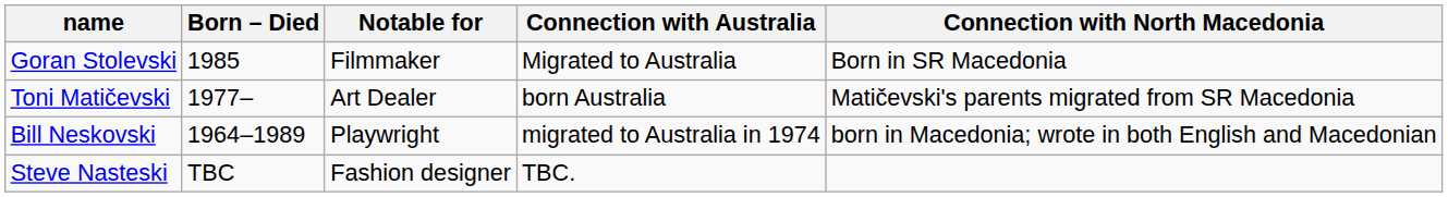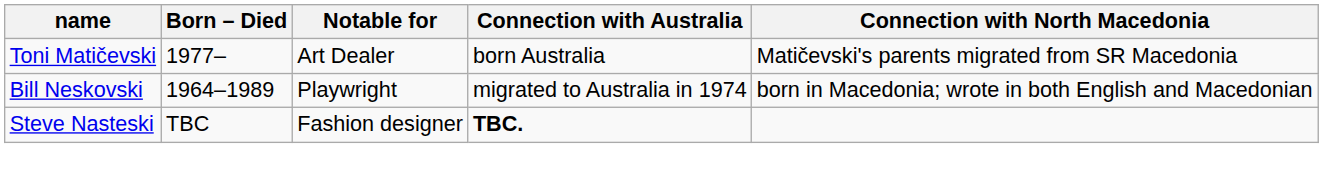- row: Goran Stolevski | 1985 | Filmmaker | Migrated to Australia | Born in SR Macedonia
Steve Nasteski | Connection with Australia: normal -> bold
